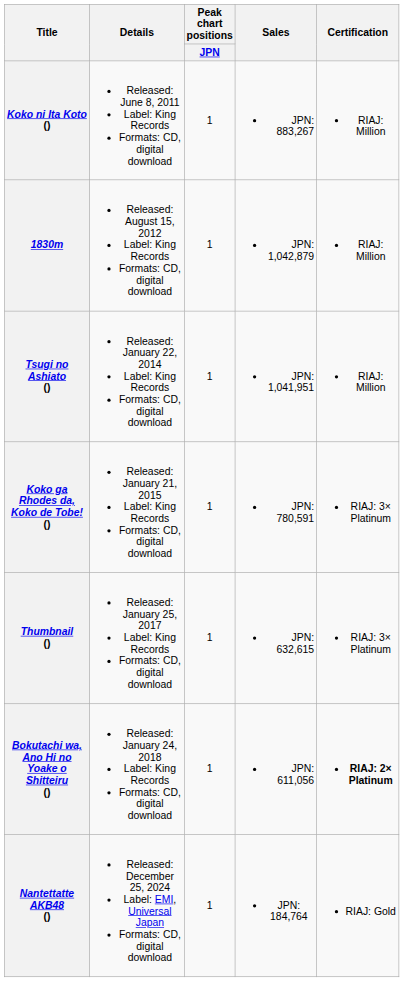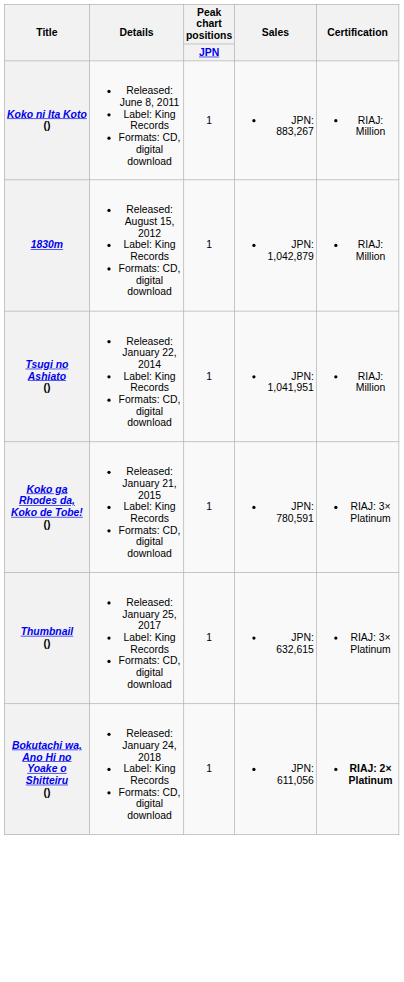- row: Nantettatte AKB48 () | Released: December 25, 2024 Label: EMI, Universal Japan Formats: CD, digital download | 1 | JPN: 184,764 | RIAJ: Gold
